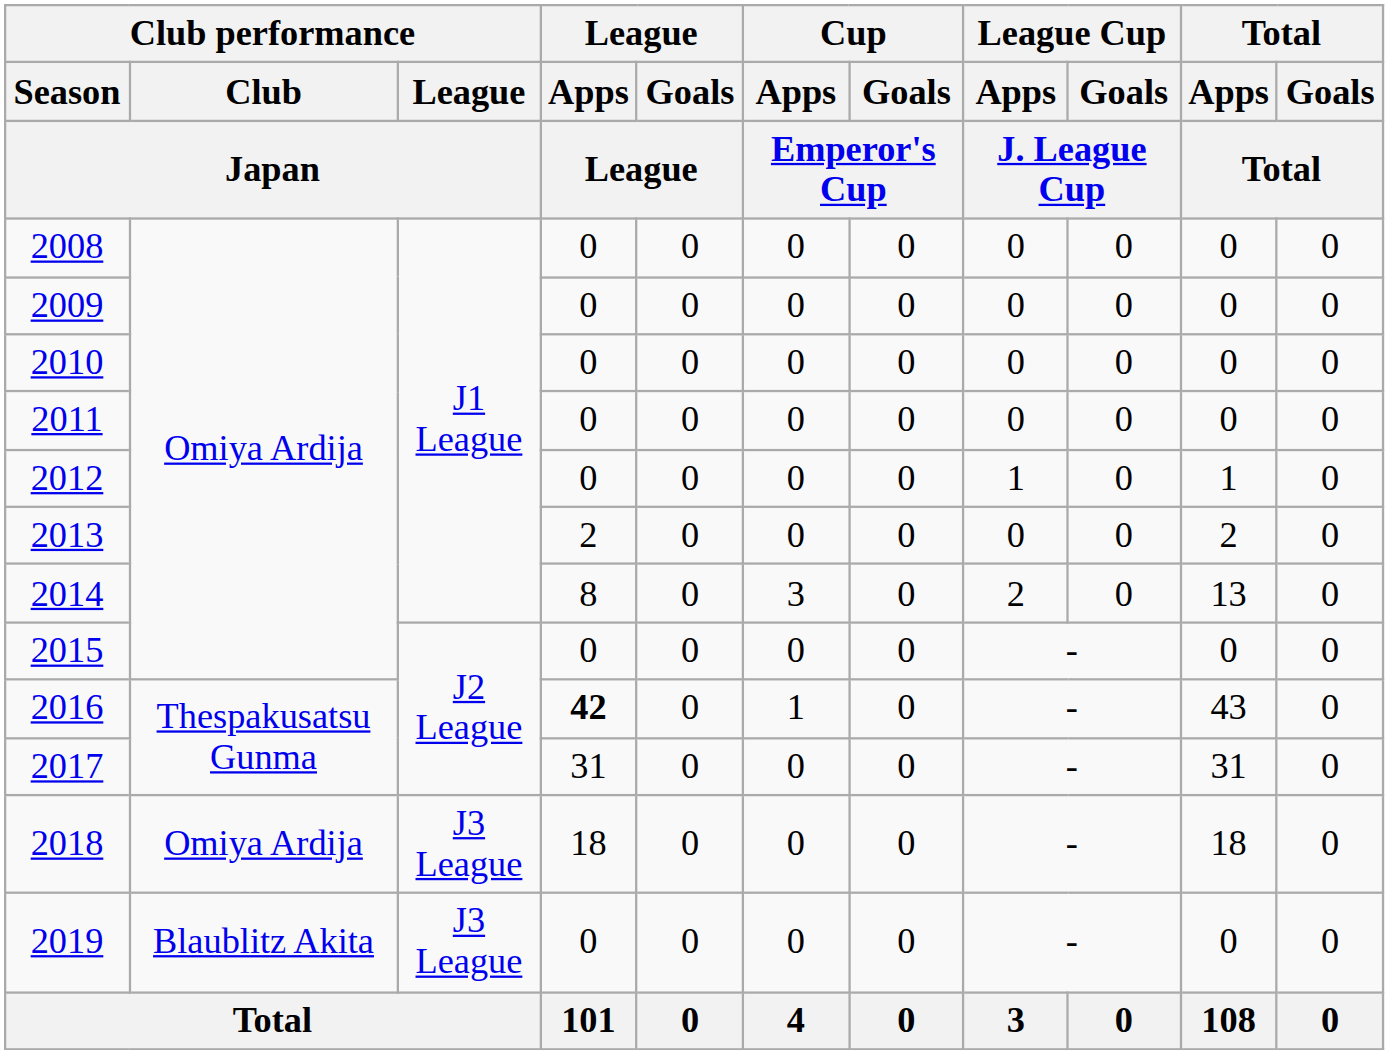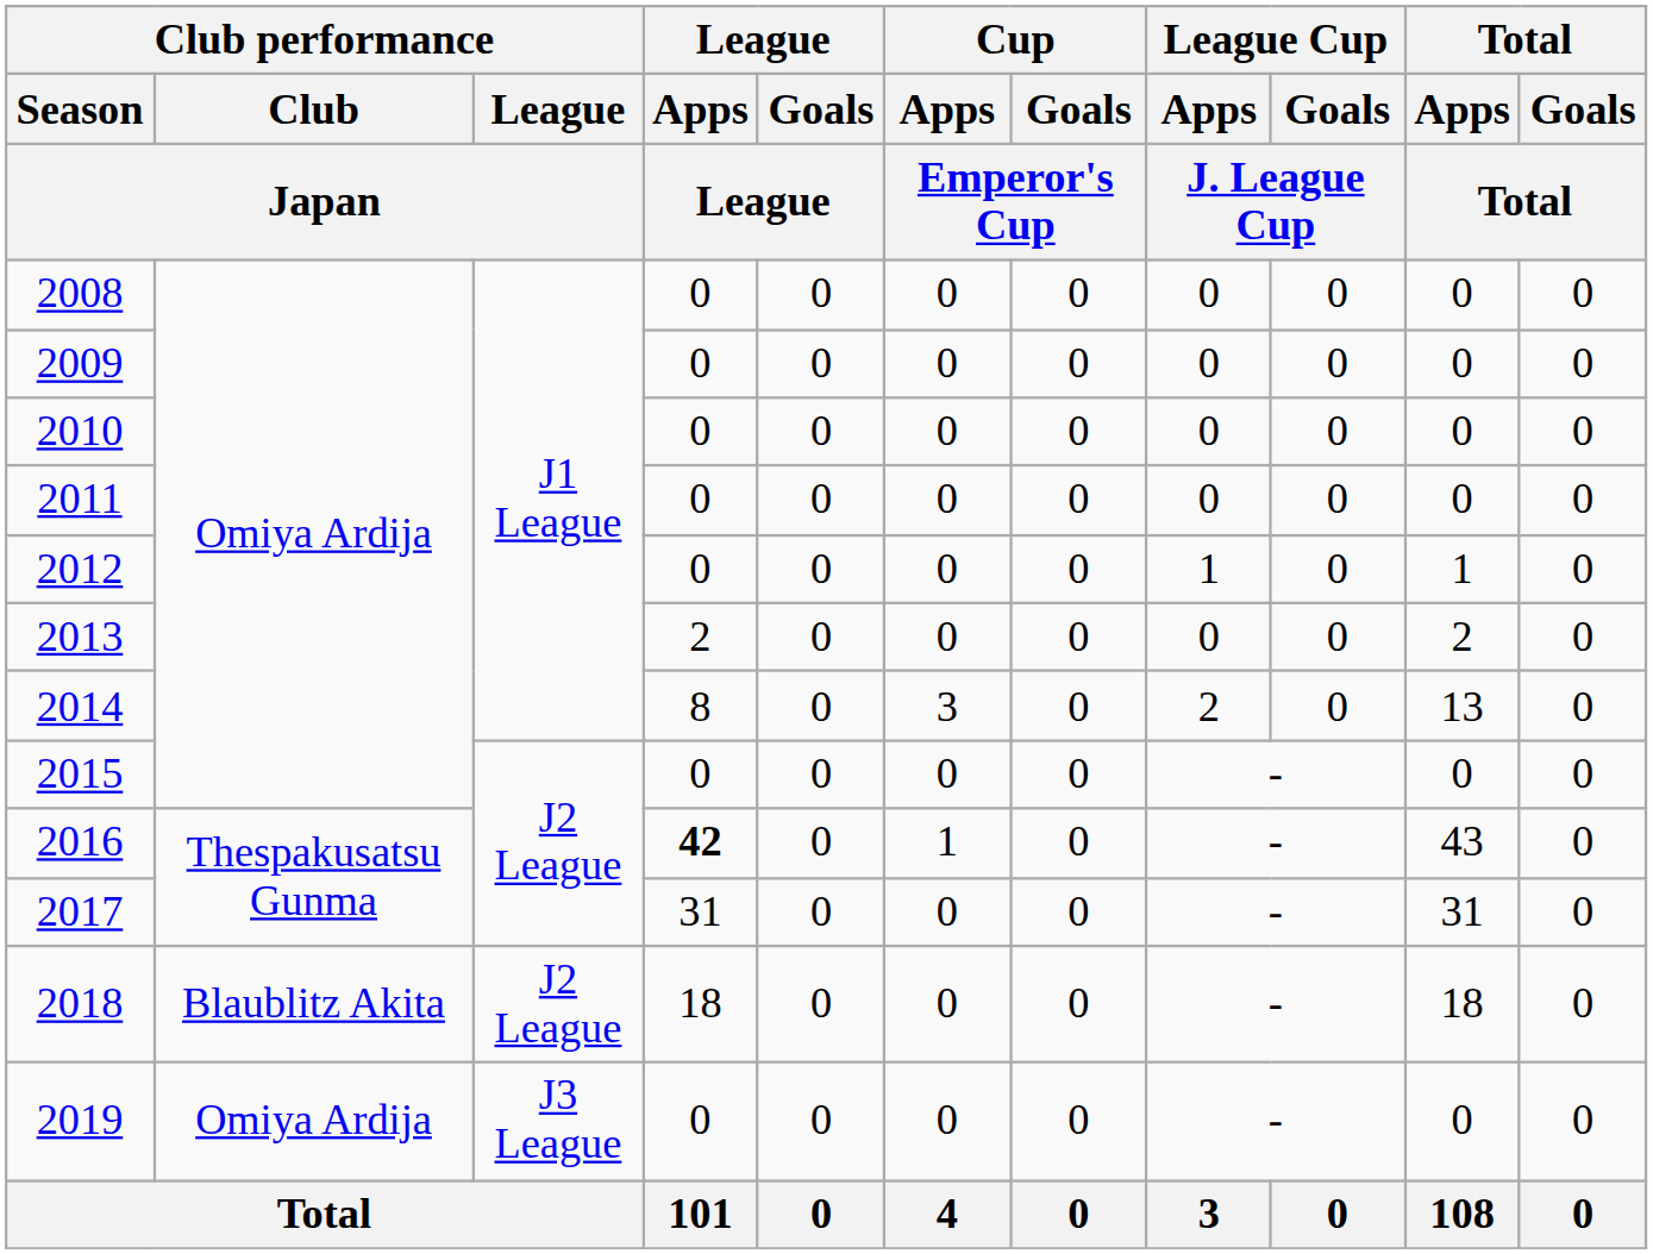2018 | Club performance / Club / Japan: Omiya Ardija -> Blaublitz Akita
2018 | Club performance / League / Japan: J3 League -> J2 League
2019 | Club performance / Club / Japan: Blaublitz Akita -> Omiya Ardija
